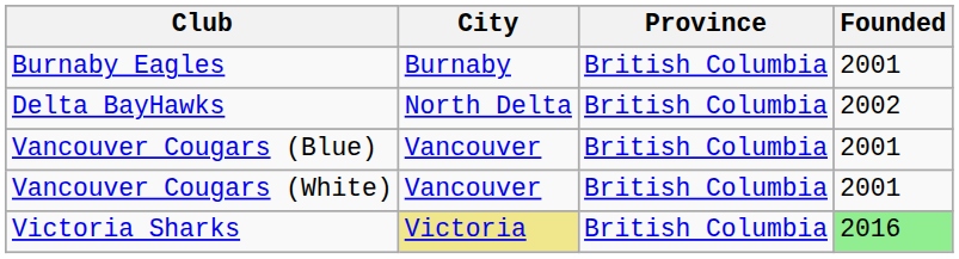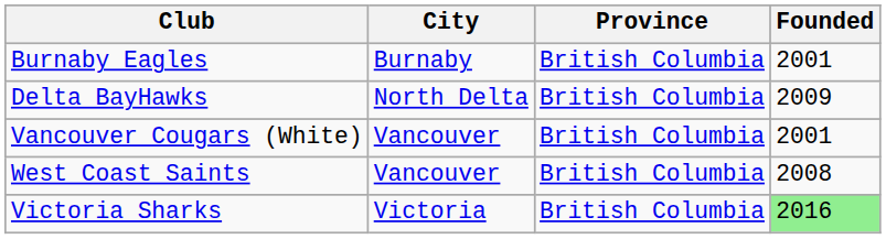Delta BayHawks | Founded: 2002 -> 2009
- row: Vancouver Cougars (Blue) | Vancouver | British Columbia | 2001
+ row: West Coast Saints | Vancouver | British Columbia | 2008
Victoria Sharks | City: khaki background -> no background
